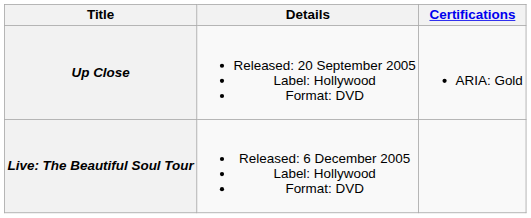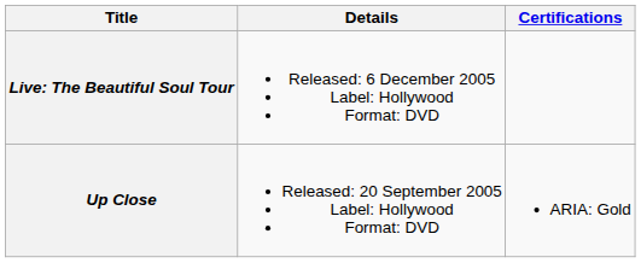rows swapped: Up Close <-> Live: The Beautiful Soul Tour
